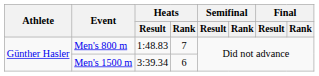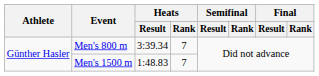Men's 800 m | Heats / Result: 1:48.83 -> 3:39.34
Men's 1500 m | Heats / Result: 3:39.34 -> 1:48.83
Men's 1500 m | Heats / Rank: 6 -> 7
